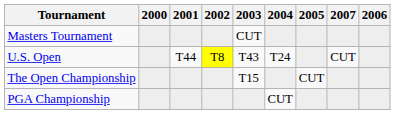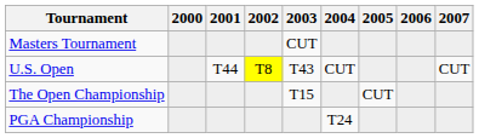columns swapped: 2006 <-> 2007
U.S. Open | 2004: T24 -> CUT
PGA Championship | 2004: CUT -> T24
